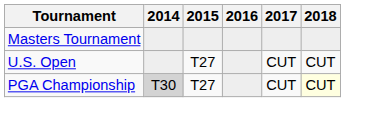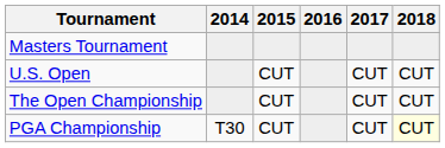U.S. Open | 2015: T27 -> CUT
+ row: The Open Championship | CUT | CUT | CUT
PGA Championship | 2014: lightgrey background -> no background
PGA Championship | 2015: T27 -> CUT
